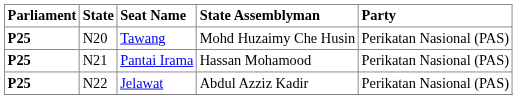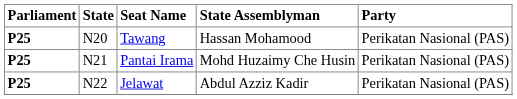Tawang | State Assemblyman: Mohd Huzaimy Che Husin -> Hassan Mohamood
Pantai Irama | State Assemblyman: Hassan Mohamood -> Mohd Huzaimy Che Husin
